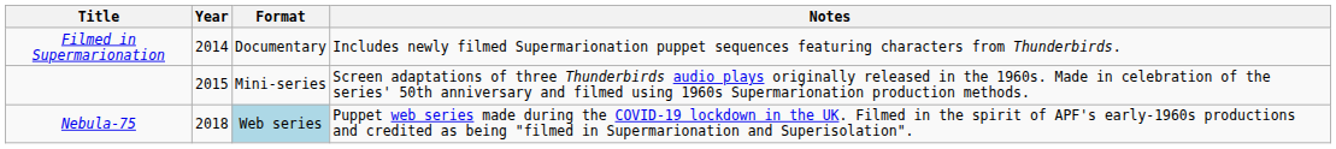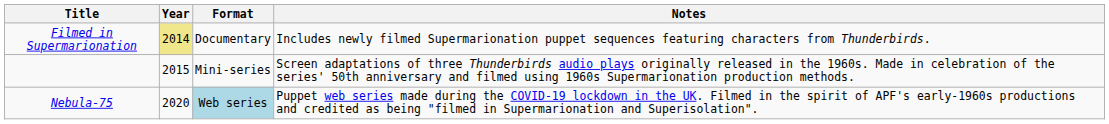Filmed in Supermarionation | Year: no background -> khaki background
Nebula-75 | Year: 2018 -> 2020
